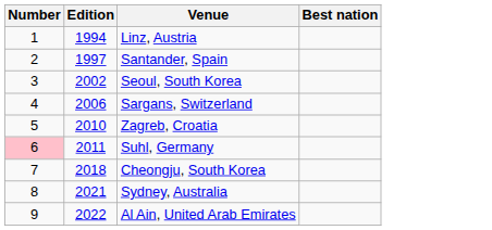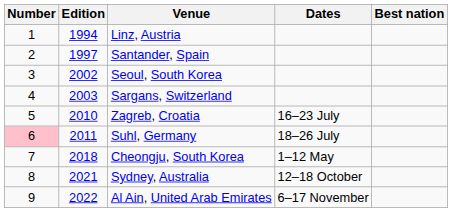+ column: Dates | 16–23 July | 18–26 July | 1–12 May | 12–18 October | 6–17 November
Sargans, Switzerland | Edition: 2006 -> 2003
